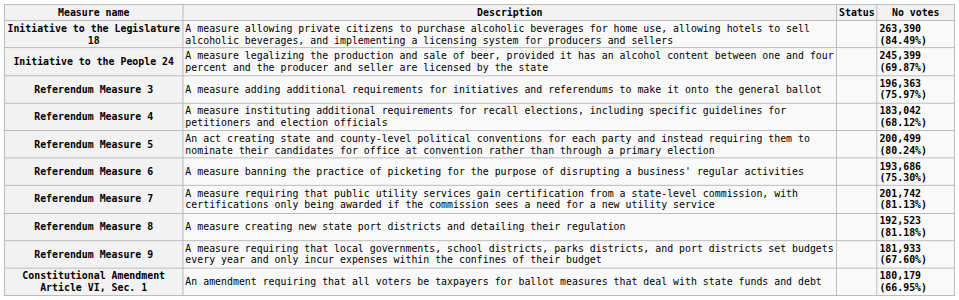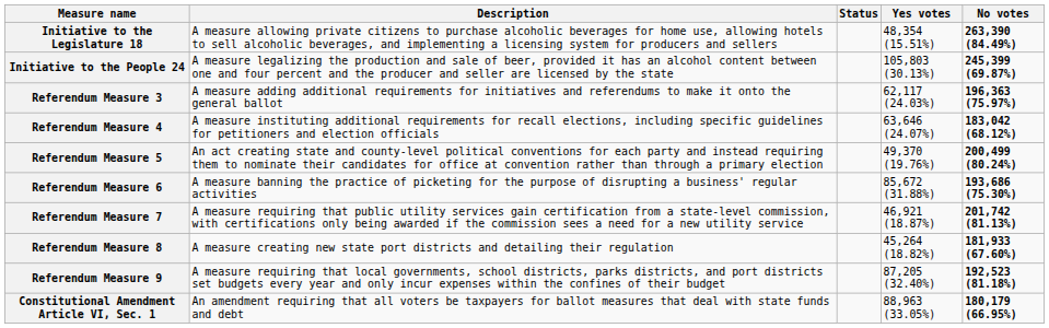+ column: Yes votes | 48,354 (15.51%) | 105,803 (30.13%) | 62,117 (24.03%) | 63,646 (24.07%) | 49,370 (19.76%) | 85,672 (31.88%) | 46,921 (18.87%) | 45,264 (18.82%) | 87,205 (32.40%) | 88,963 (33.05%)
Referendum Measure 8 | No votes: 192,523 (81.18%) -> 181,933 (67.60%)
Referendum Measure 9 | No votes: 181,933 (67.60%) -> 192,523 (81.18%)
